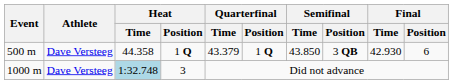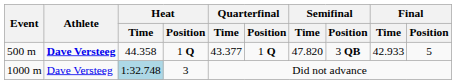500 m | Athlete: normal -> bold
500 m | Quarterfinal / Time: 43.379 -> 43.377
500 m | Semifinal / Time: 43.850 -> 47.820
500 m | Final / Time: 42.930 -> 42.933
500 m | Final / Position: 6 -> 5
